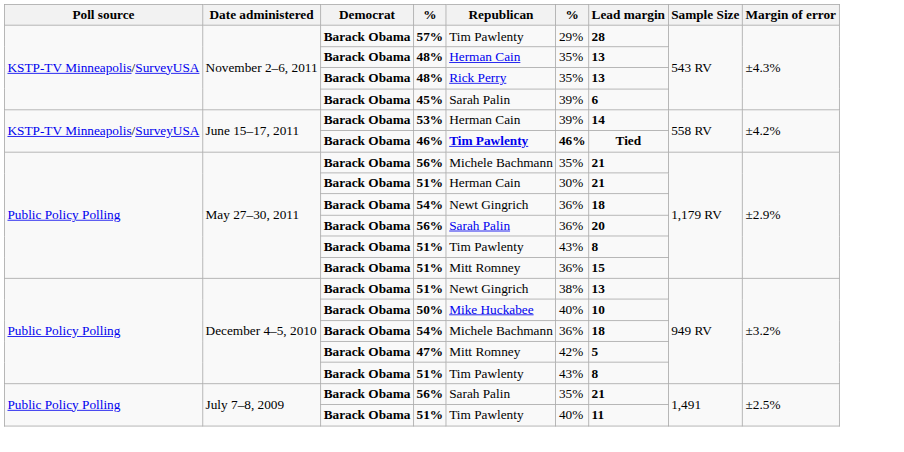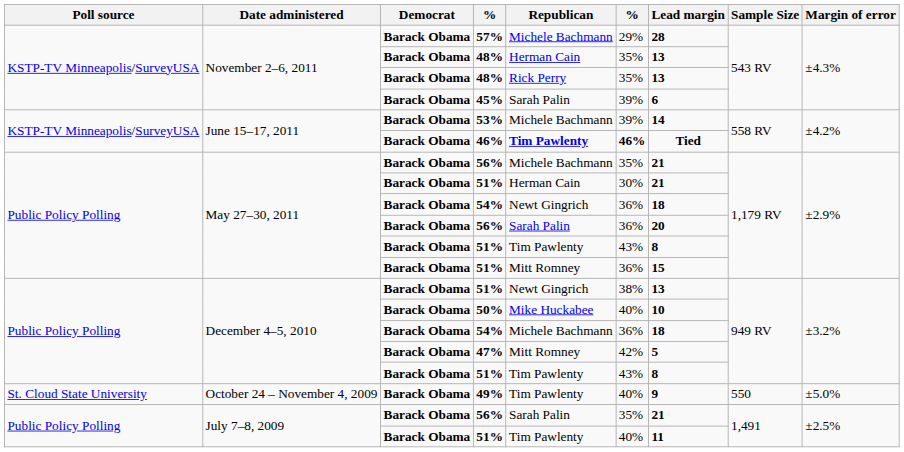57% | Republican: Tim Pawlenty -> Michele Bachmann
53% | Republican: Herman Cain -> Michele Bachmann
+ row: St. Cloud State University | October 24 – November 4, 2009 | Barack Obama | 49% | Tim Pawlenty | 40% | 9 | 550 | ±5.0%
